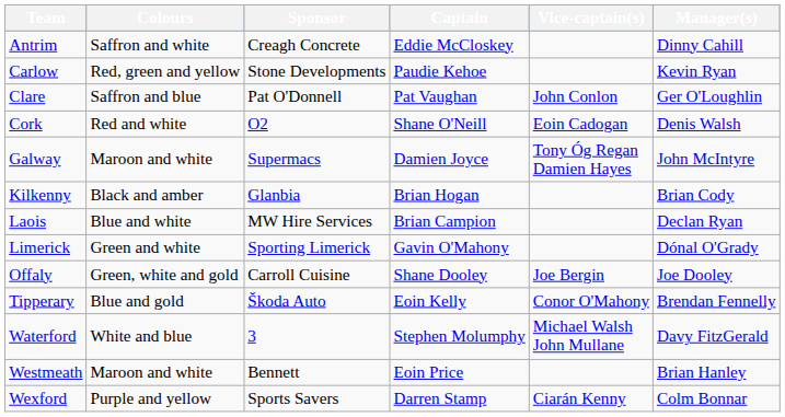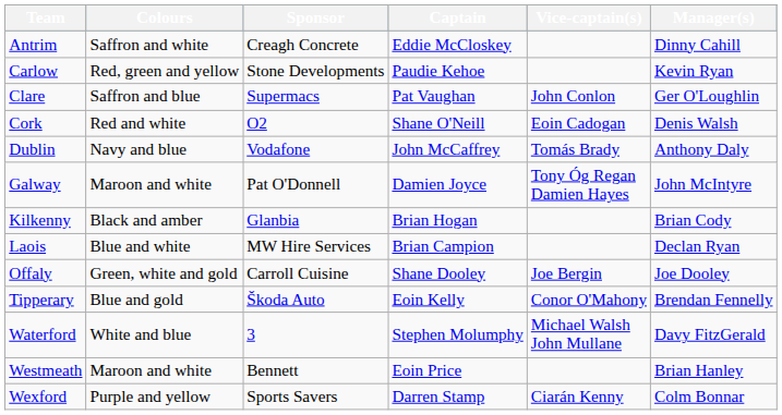Clare | Sponsor: Pat O'Donnell -> Supermacs
+ row: Dublin | Navy and blue | Vodafone | John McCaffrey | Tomás Brady | Anthony Daly
Galway | Sponsor: Supermacs -> Pat O'Donnell
- row: Limerick | Green and white | Sporting Limerick | Gavin O'Mahony | Dónal O'Grady
